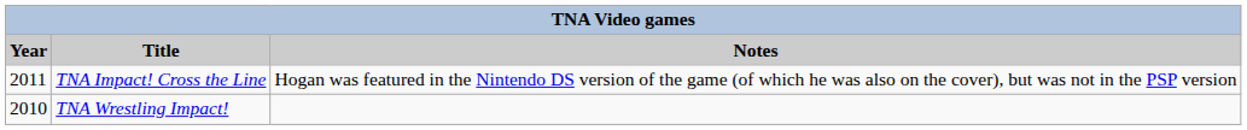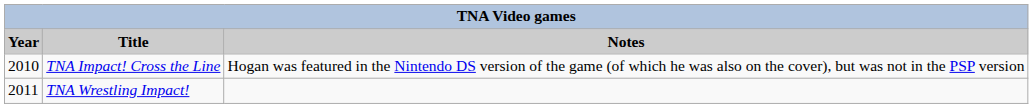TNA Impact! Cross the Line | Year: 2011 -> 2010
TNA Wrestling Impact! | Year: 2010 -> 2011
